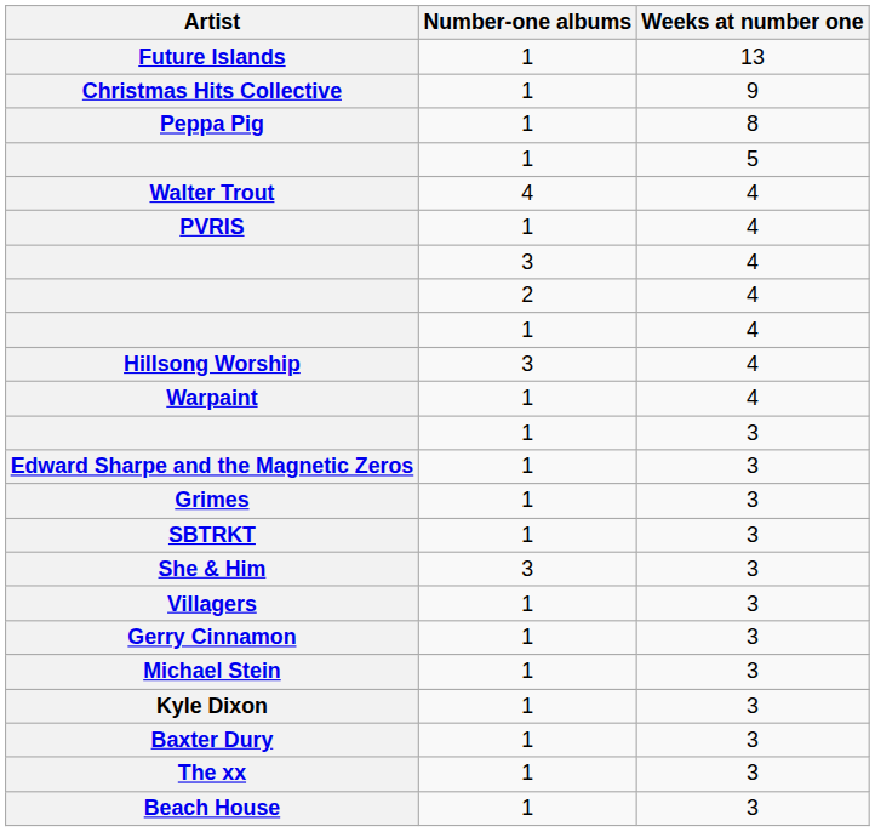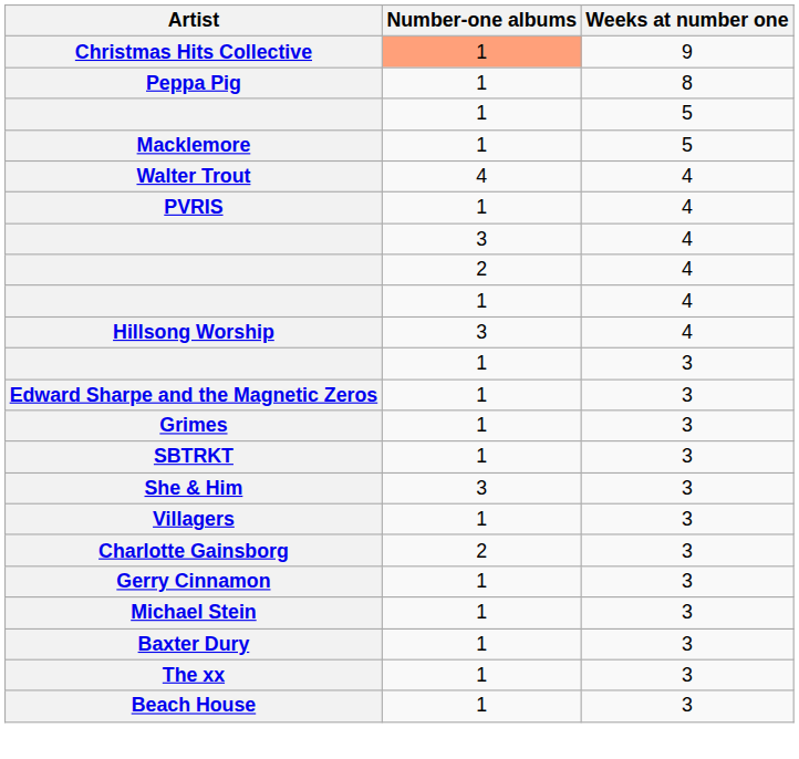- row: Future Islands | 1 | 13
Christmas Hits Collective | Number-one albums: no background -> lightsalmon background
+ row: Macklemore | 1 | 5
- row: Warpaint | 1 | 4
+ row: Charlotte Gainsborg | 2 | 3
- row: Kyle Dixon | 1 | 3
